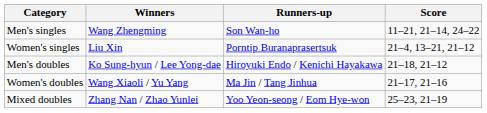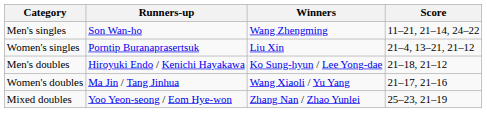columns swapped: Winners <-> Runners-up
